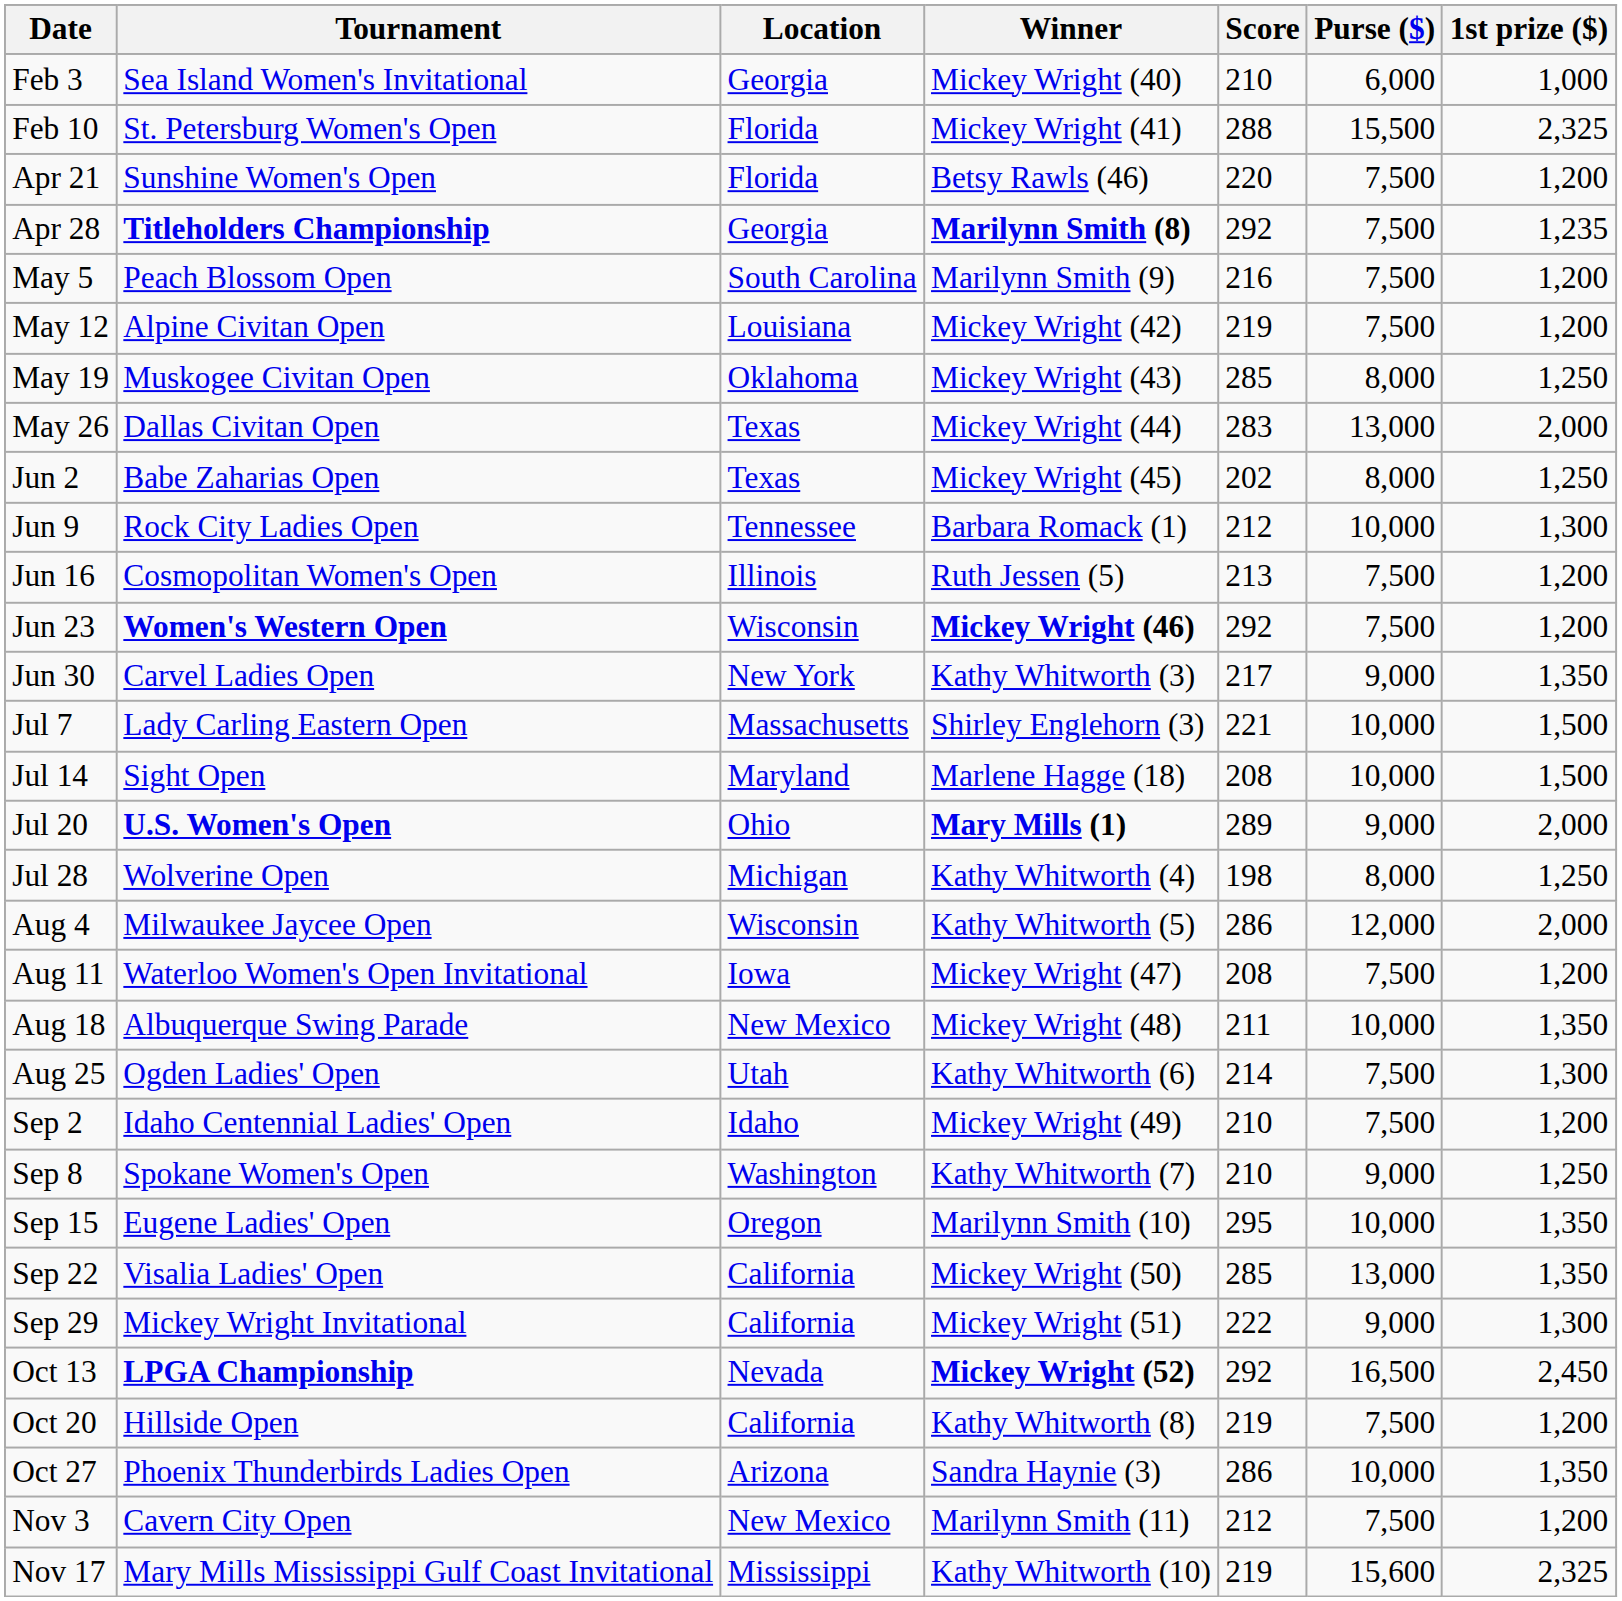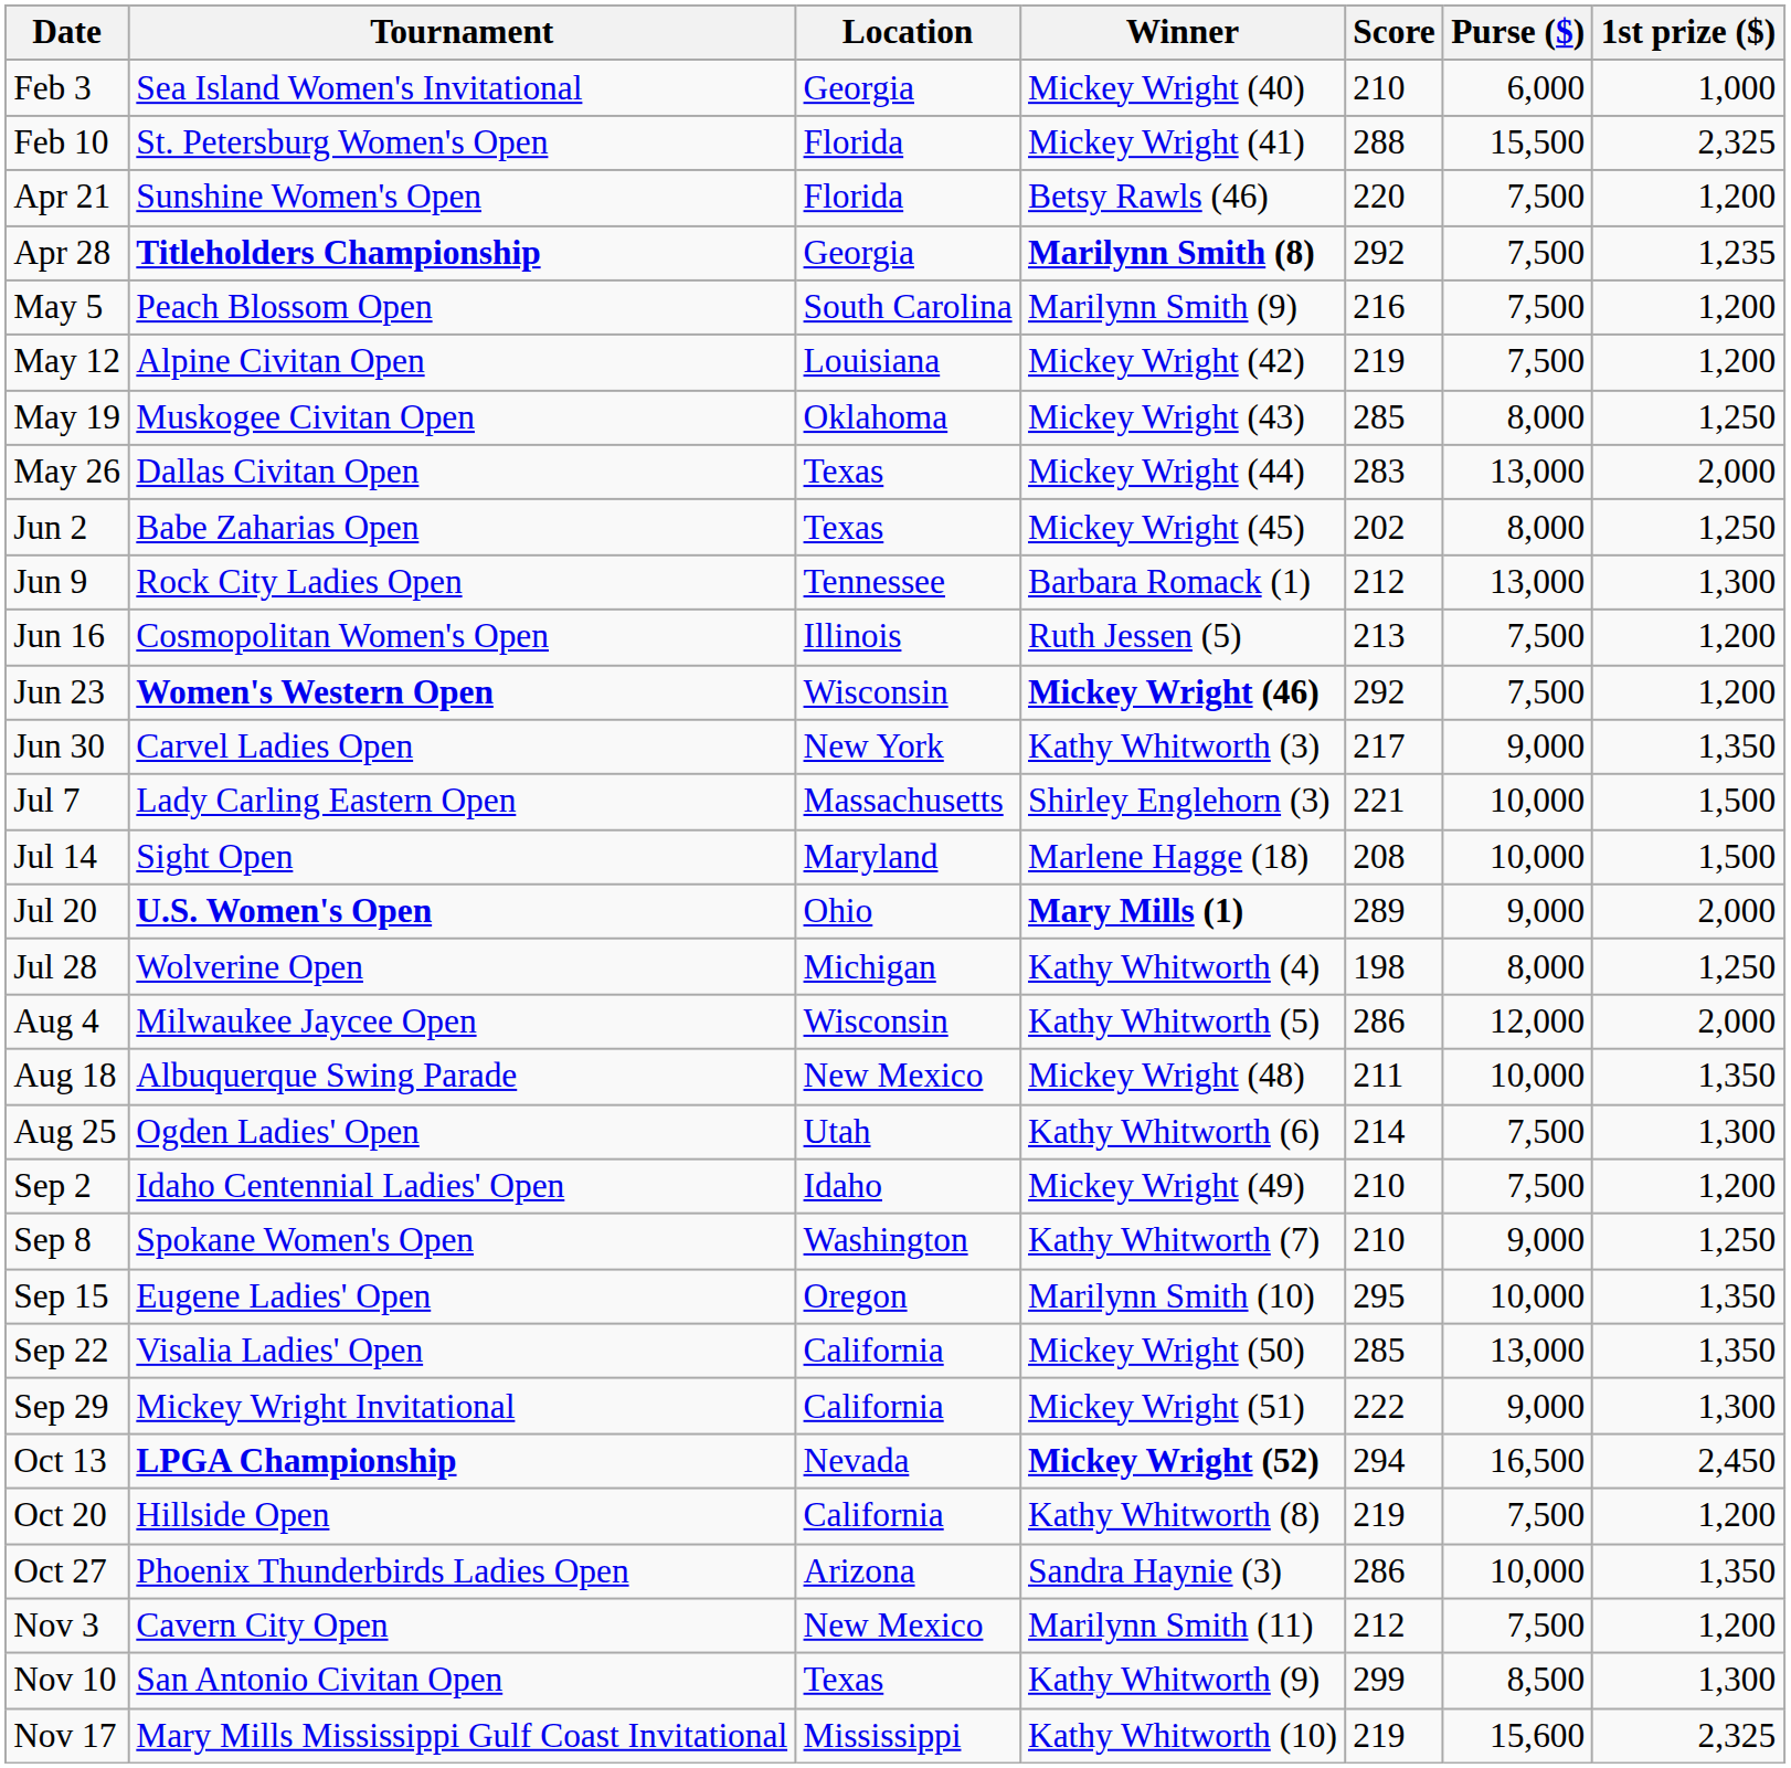Jun 9 | Purse ($): 10,000 -> 13,000
- row: Aug 11 | Waterloo Women's Open Invitational | Iowa | Mickey Wright (47) | 208 | 7,500 | 1,200
Oct 13 | Score: 292 -> 294
+ row: Nov 10 | San Antonio Civitan Open | Texas | Kathy Whitworth (9) | 299 | 8,500 | 1,300
